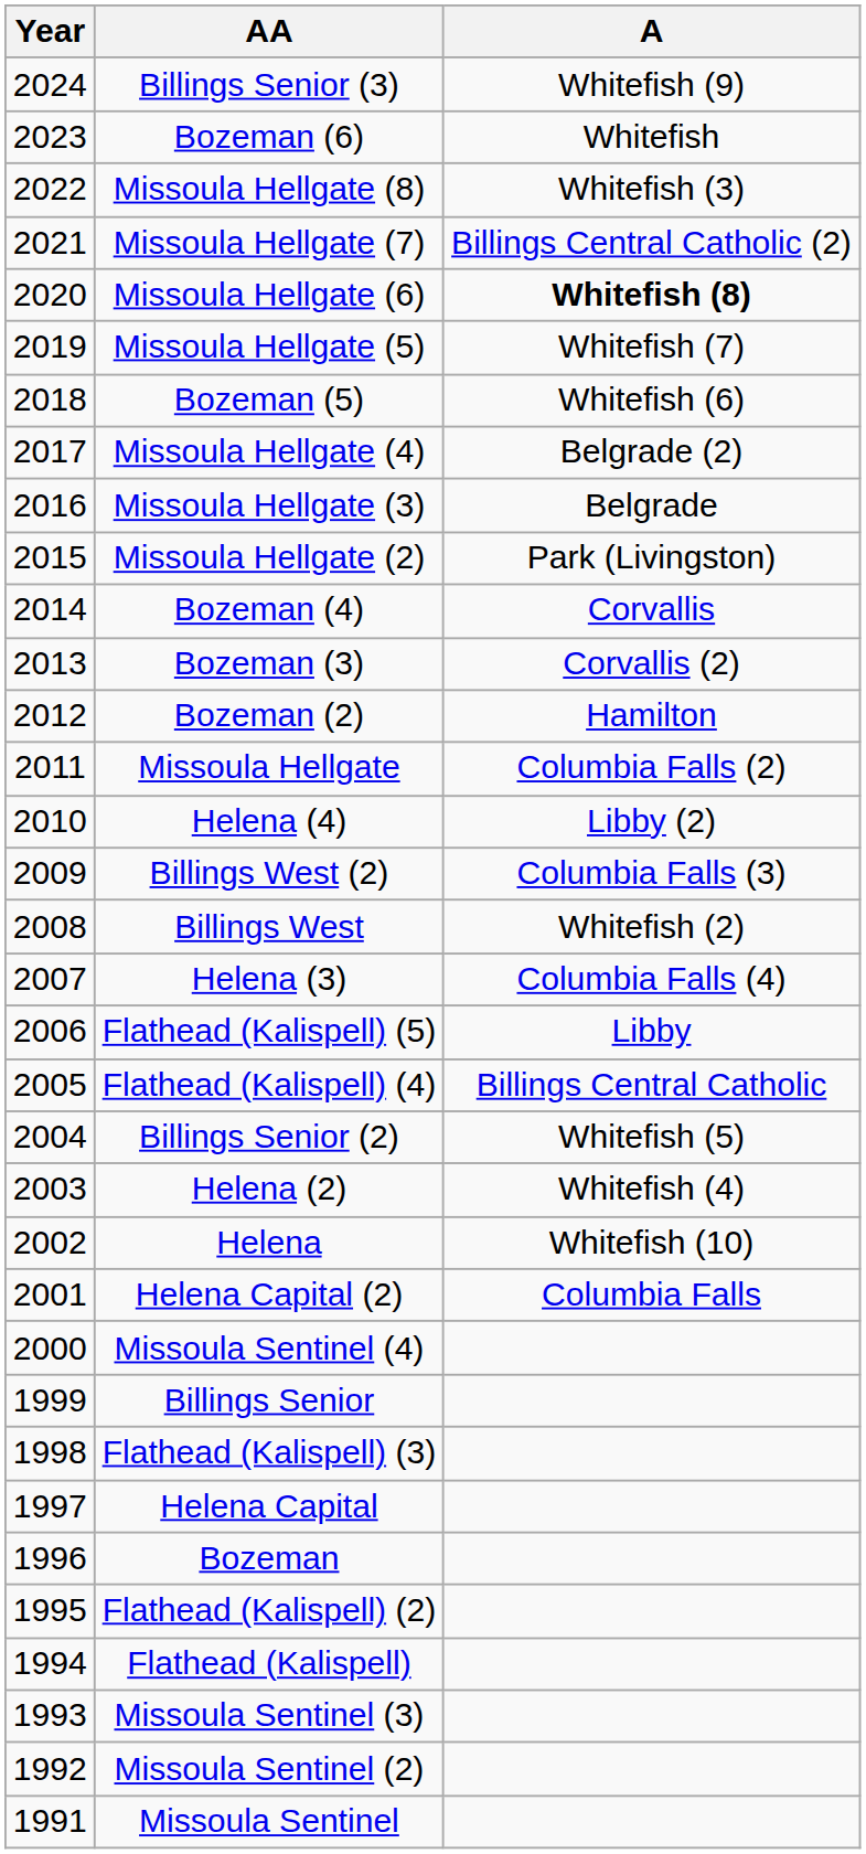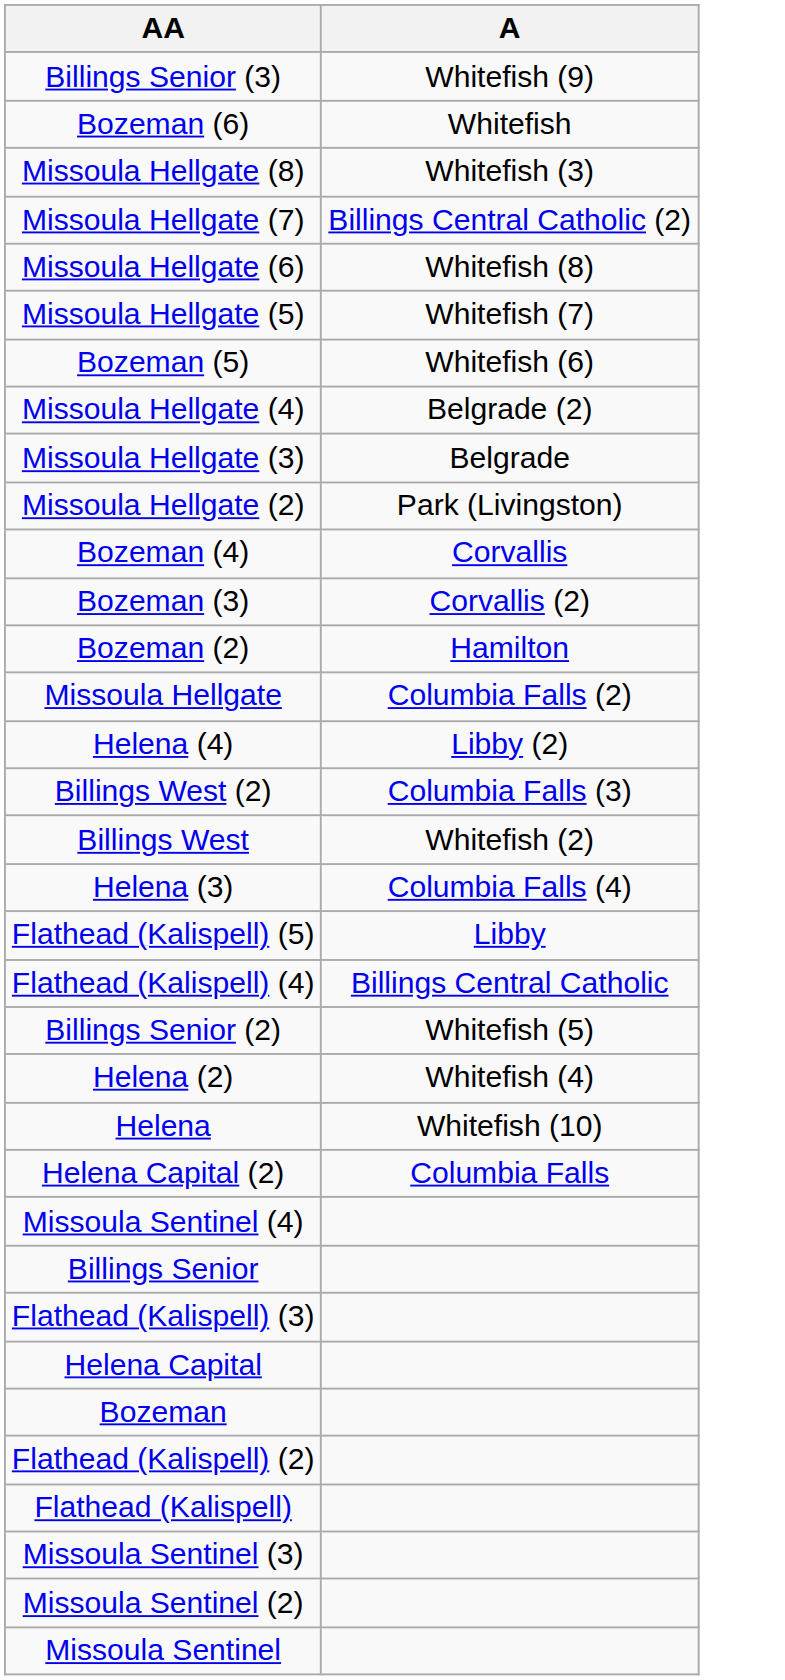- column: Year | 2024 | 2023 | 2022 | 2021 | 2020 | 2019 | 2018 | 2017 | 2016 | 2015 | 2014 | 2013 | 2012 | 2011 | 2010 | 2009 | 2008 | 2007 | 2006 | 2005 | 2004 | 2003 | 2002 | 2001 | 2000 | 1999 | 1998 | 1997 | 1996 | 1995 | 1994 | 1993 | 1992 | 1991
Missoula Hellgate (6) | A: bold -> normal
